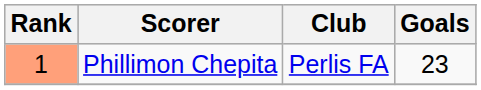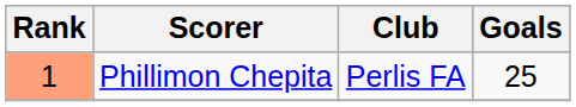Phillimon Chepita | Goals: 23 -> 25
